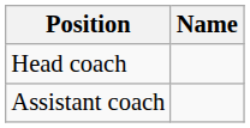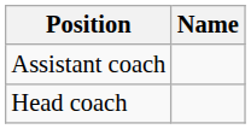rows swapped: Head coach <-> Assistant coach
